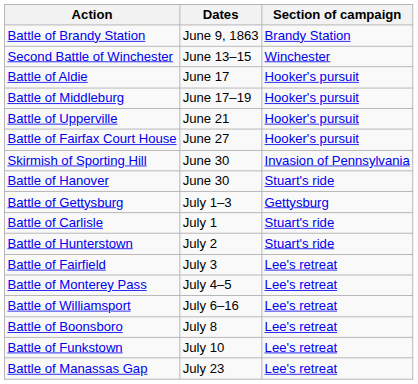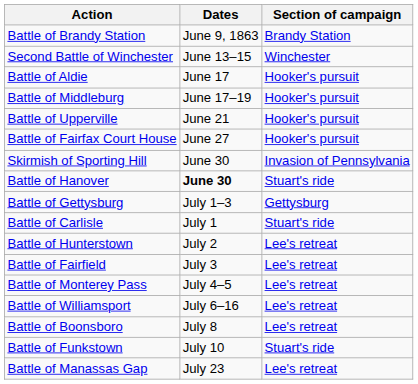Battle of Hanover | Dates: normal -> bold
Battle of Hunterstown | Section of campaign: Stuart's ride -> Lee's retreat
Battle of Funkstown | Section of campaign: Lee's retreat -> Stuart's ride
